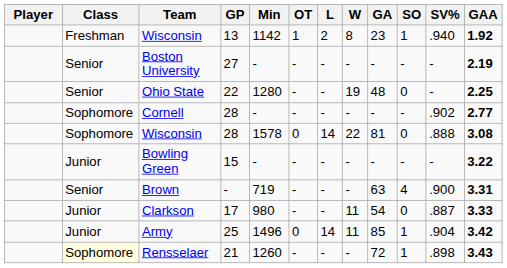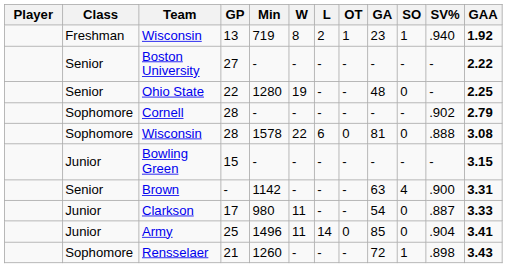columns swapped: W <-> OT
Wisconsin / 13 | Min: 1142 -> 719
Boston University | GAA: 2.19 -> 2.22
Cornell | GAA: 2.77 -> 2.79
Wisconsin / 28 | L: 14 -> 6
Bowling Green | GAA: 3.22 -> 3.15
Brown | Min: 719 -> 1142
Army | SO: 1 -> 0
Army | GAA: 3.42 -> 3.41
Rensselaer | Class: lightyellow background -> no background
